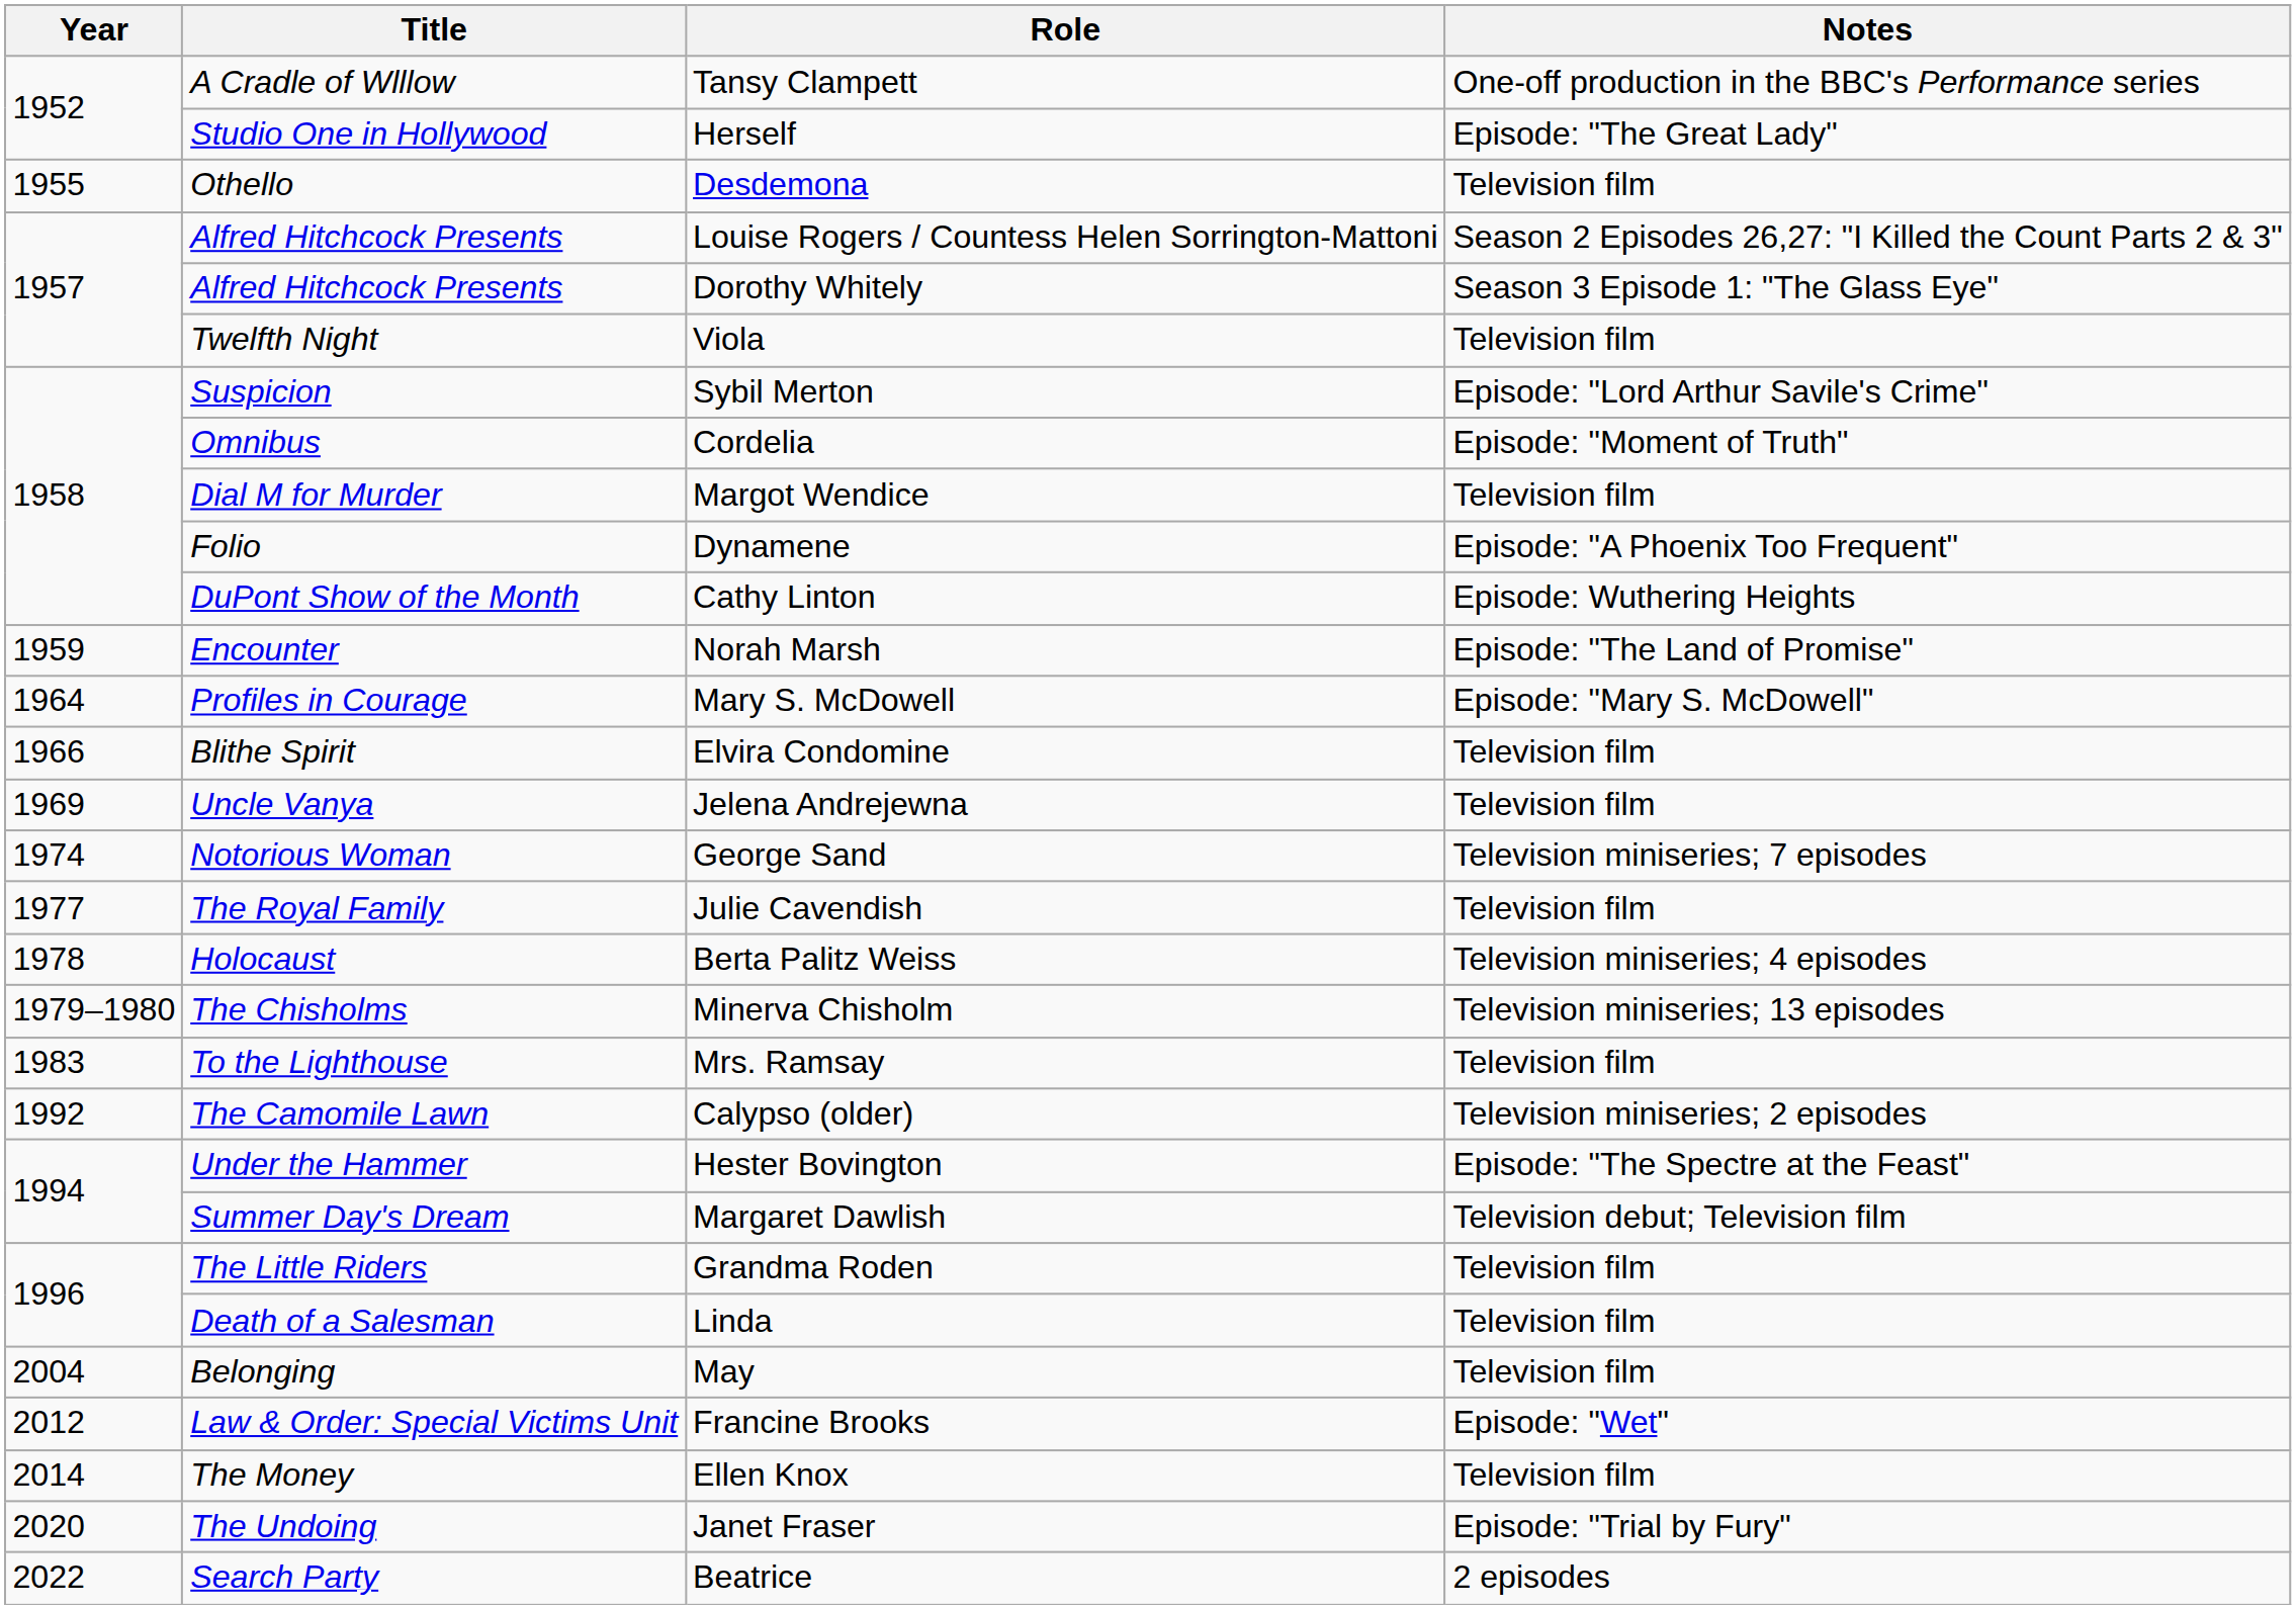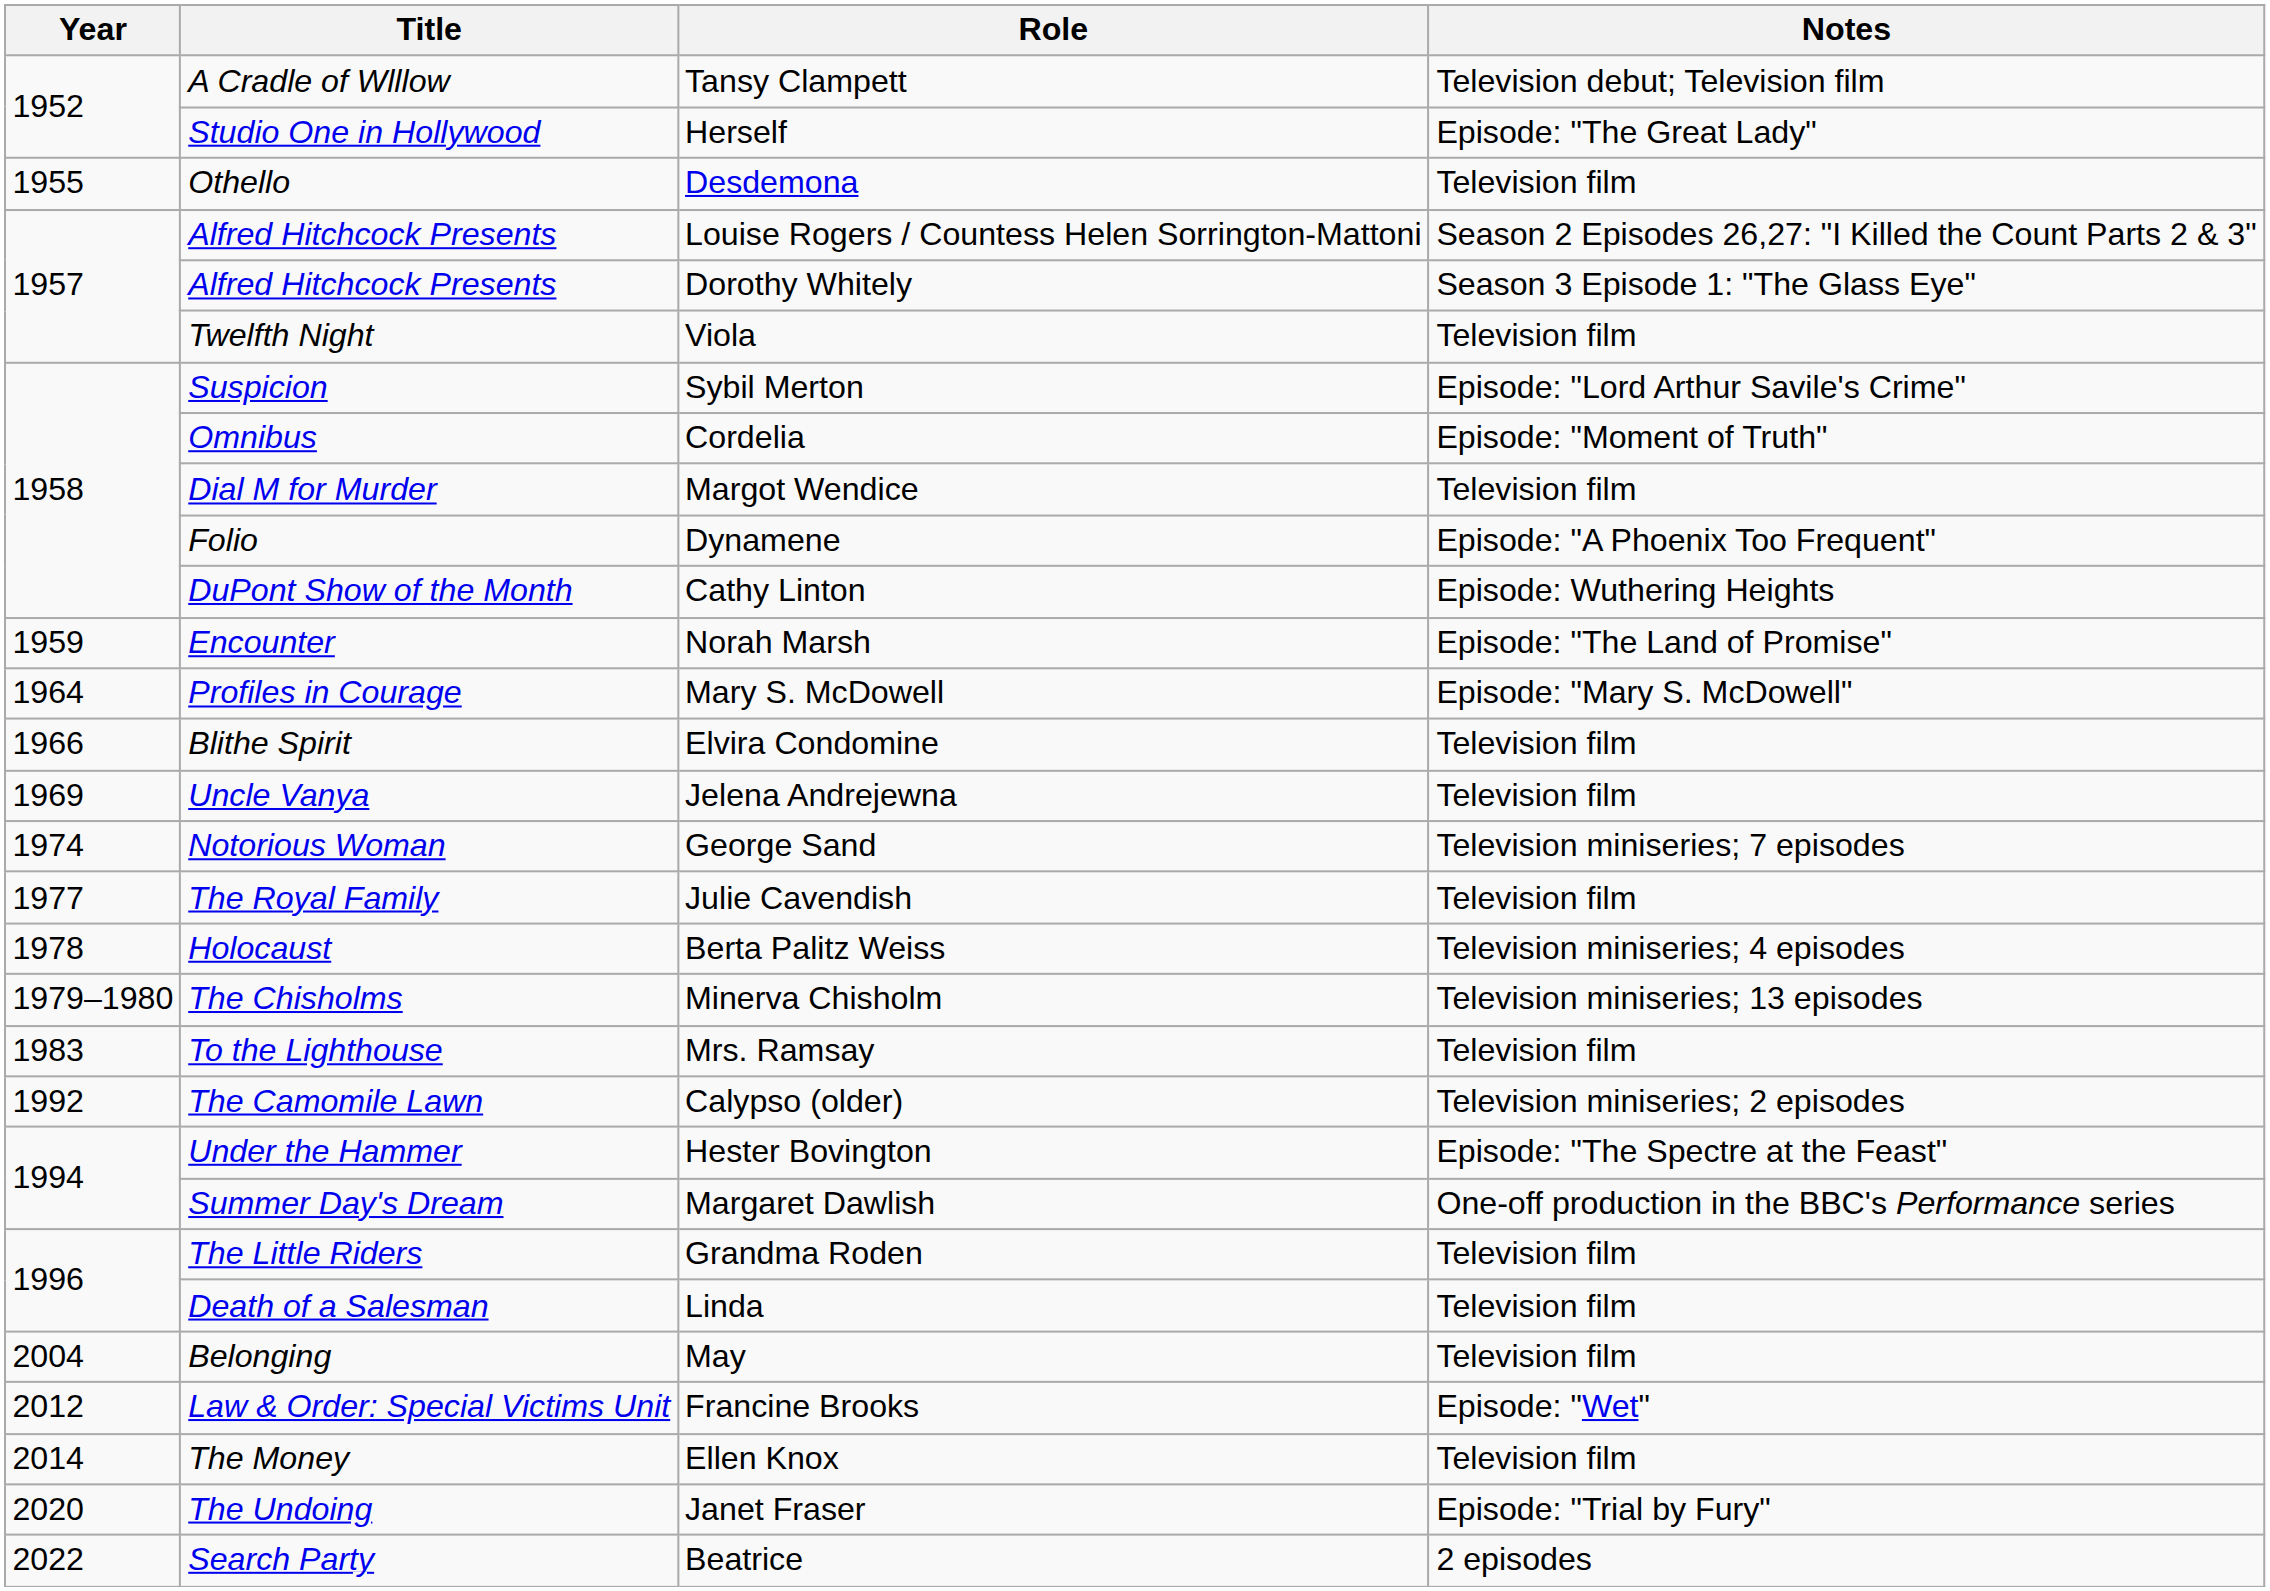Tansy Clampett | Notes: One-off production in the BBC's Performance series -> Television debut; Television film
Margaret Dawlish | Notes: Television debut; Television film -> One-off production in the BBC's Performance series
